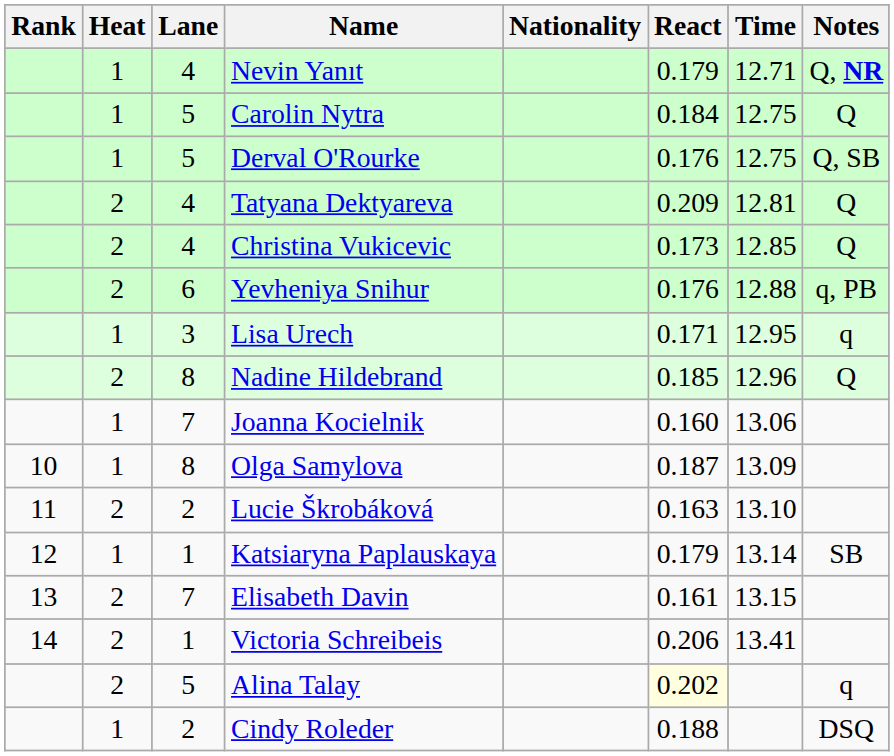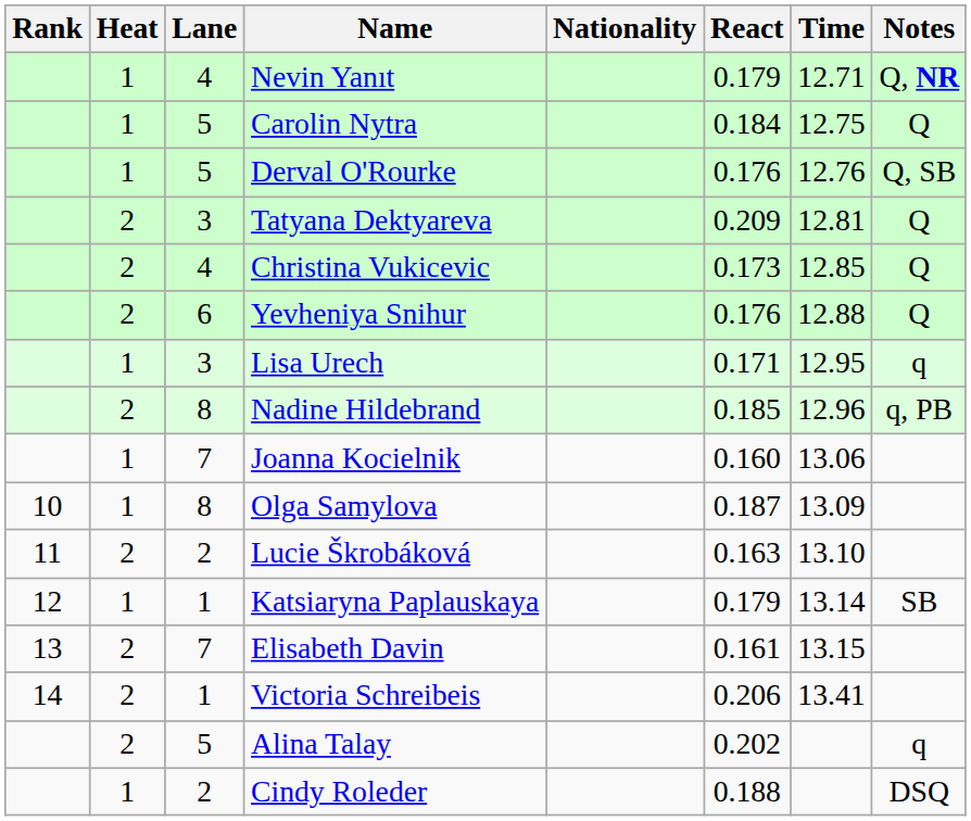Derval O'Rourke | Time: 12.75 -> 12.76
Tatyana Dektyareva | Lane: 4 -> 3
Yevheniya Snihur | Notes: q, PB -> Q
Nadine Hildebrand | Notes: Q -> q, PB
Alina Talay | React: lightyellow background -> no background
